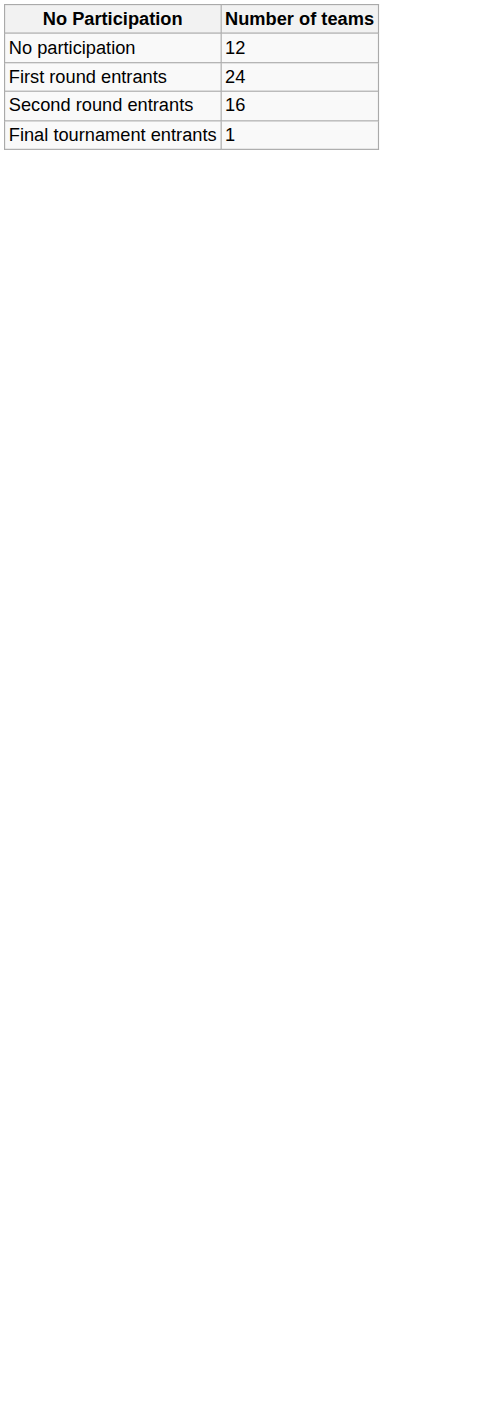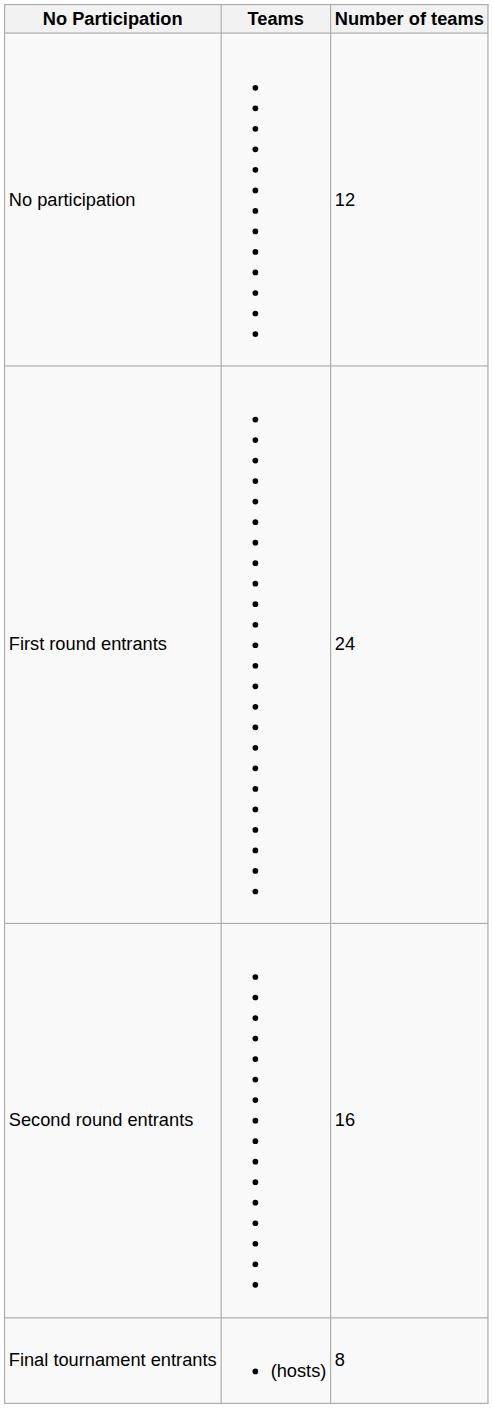+ column: Teams | (hosts)
Final tournament entrants | Number of teams: 1 -> 8
